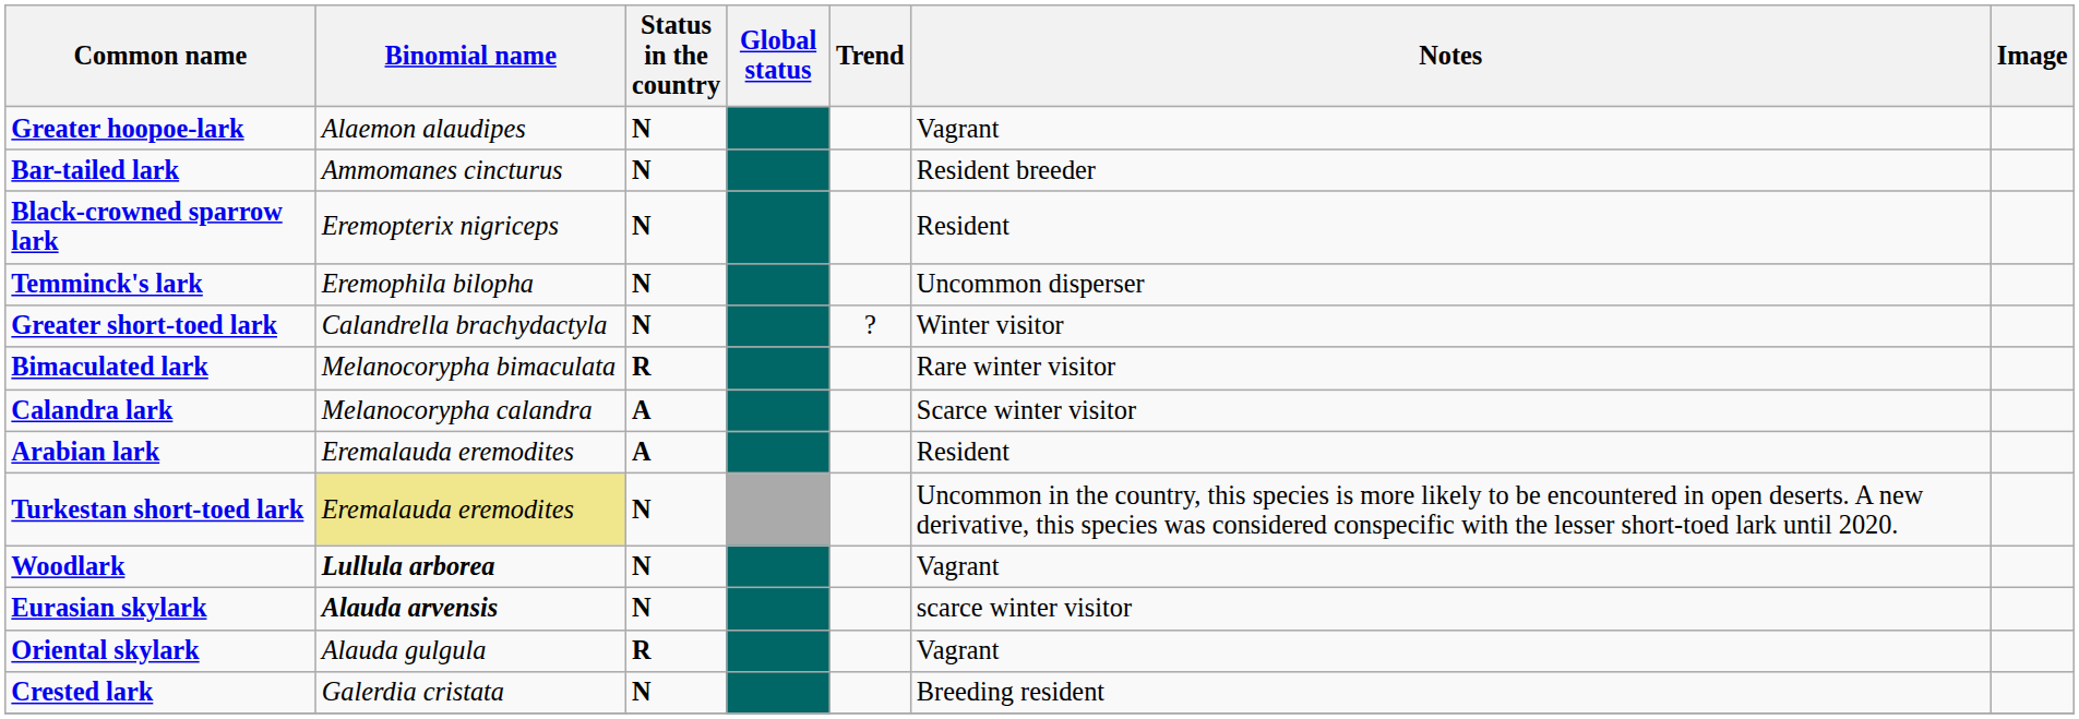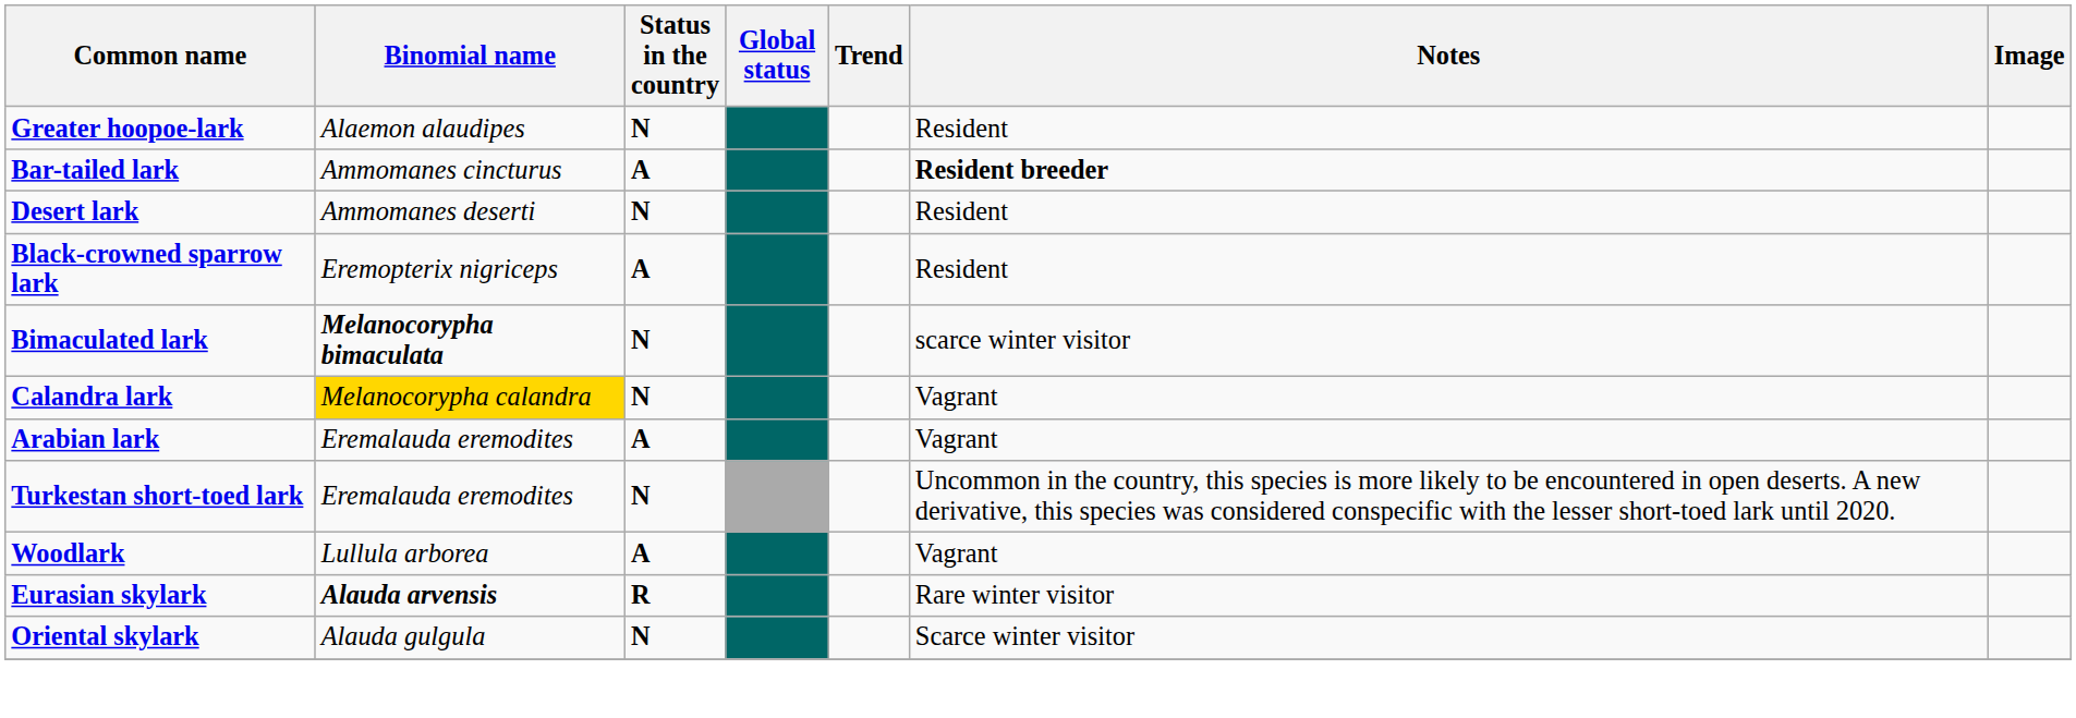Greater hoopoe-lark | Notes: Vagrant -> Resident
Bar-tailed lark | Status in the country: N -> A
Bar-tailed lark | Notes: normal -> bold
+ row: Desert lark | Ammomanes deserti | N | Resident
Black-crowned sparrow lark | Status in the country: N -> A
- row: Temminck's lark | Eremophila bilopha | N | Uncommon disperser
- row: Greater short-toed lark | Calandrella brachydactyla | N | ? | Winter visitor
Bimaculated lark | Binomial name: normal -> bold
Bimaculated lark | Status in the country: R -> N
Bimaculated lark | Notes: Rare winter visitor -> scarce winter visitor
Calandra lark | Binomial name: no background -> gold background
Calandra lark | Status in the country: A -> N
Calandra lark | Notes: Scarce winter visitor -> Vagrant
Arabian lark | Notes: Resident -> Vagrant
Turkestan short-toed lark | Binomial name: khaki background -> no background
Woodlark | Binomial name: bold -> normal
Woodlark | Status in the country: N -> A
Eurasian skylark | Status in the country: N -> R
Eurasian skylark | Notes: scarce winter visitor -> Rare winter visitor
Oriental skylark | Status in the country: R -> N
Oriental skylark | Notes: Vagrant -> Scarce winter visitor
- row: Crested lark | Galerdia cristata | N | Breeding resident
